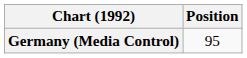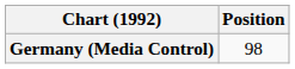Germany (Media Control) | Position: 95 -> 98
